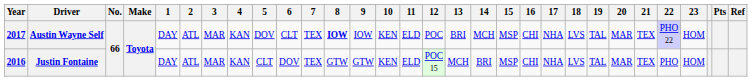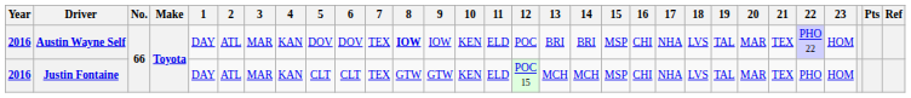Austin Wayne Self | Year: 2017 -> 2016
Austin Wayne Self | 6: CLT -> DOV
Austin Wayne Self | 14: MCH -> BRI
Justin Fontaine | 6: DOV -> CLT
Justin Fontaine | 14: BRI -> MCH
